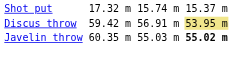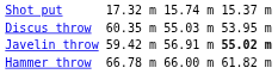Discus throw | column 3: 59.42 m -> 60.35 m
Discus throw | column 5: 56.91 m -> 55.03 m
Discus throw | column 7: khaki background -> no background
Javelin throw | column 3: 60.35 m -> 59.42 m
Javelin throw | column 5: 55.03 m -> 56.91 m
+ row: Hammer throw | 66.78 m | 66.00 m | 61.82 m
